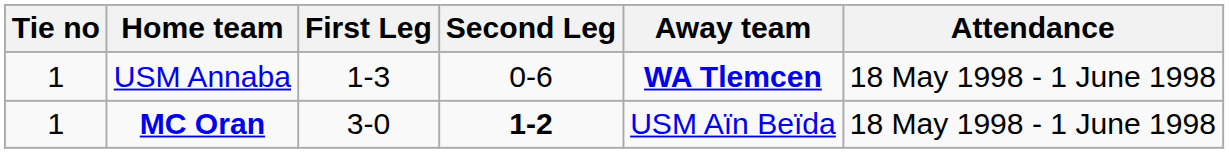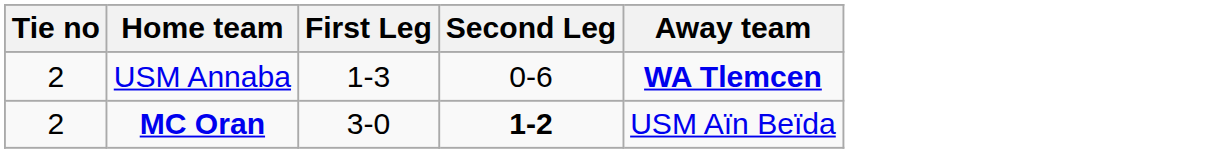- column: Attendance | 18 May 1998 - 1 June 1998 | 18 May 1998 - 1 June 1998
USM Annaba | Tie no: 1 -> 2
MC Oran | Tie no: 1 -> 2
